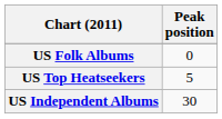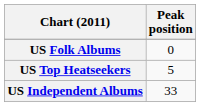US Independent Albums | Peak position: 30 -> 33
